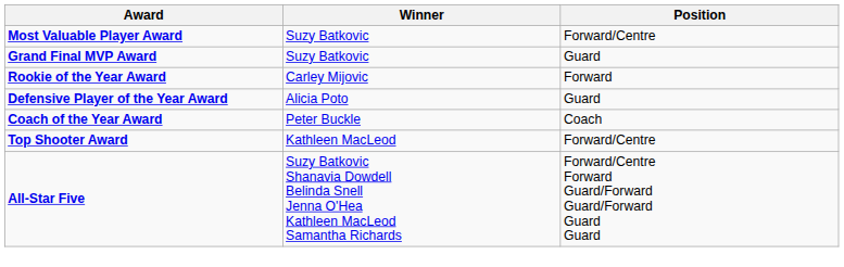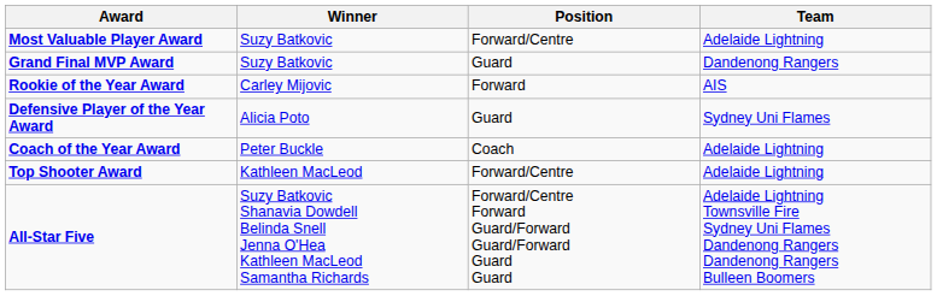+ column: Team | Adelaide Lightning | Dandenong Rangers | AIS | Sydney Uni Flames | Adelaide Lightning | Adelaide Lightning | Adelaide Lightning Townsville Fire Sydney Uni Flames Dandenong Rangers Dandenong Rangers Bulleen Boomers
